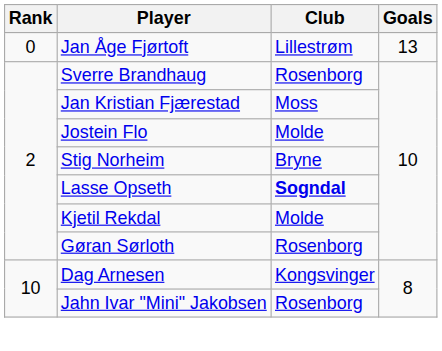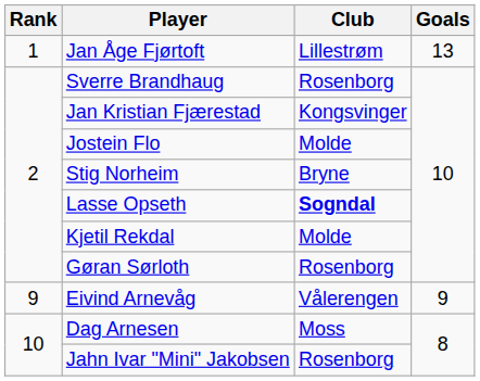Jan Åge Fjørtoft | Rank: 0 -> 1
Jan Kristian Fjærestad | Club: Moss -> Kongsvinger
+ row: 9 | Eivind Arnevåg | Vålerengen | 9
Dag Arnesen | Club: Kongsvinger -> Moss
